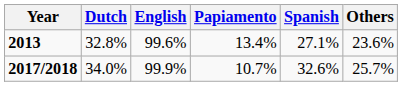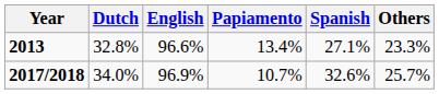2013 | English: 99.6% -> 96.6%
2013 | Others: 23.6% -> 23.3%
2017/2018 | English: 99.9% -> 96.9%
